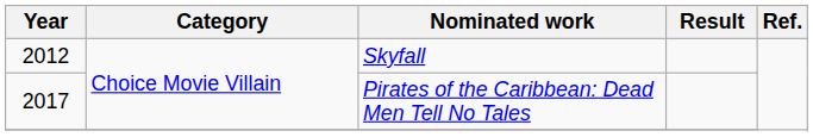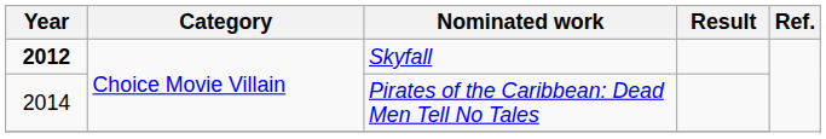Skyfall | Year: normal -> bold
Pirates of the Caribbean: Dead Men Tell No Tales | Year: 2017 -> 2014
